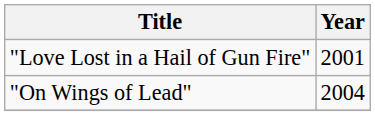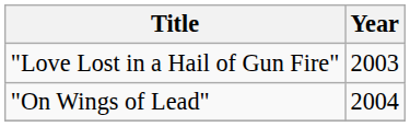"Love Lost in a Hail of Gun Fire" | Year: 2001 -> 2003
